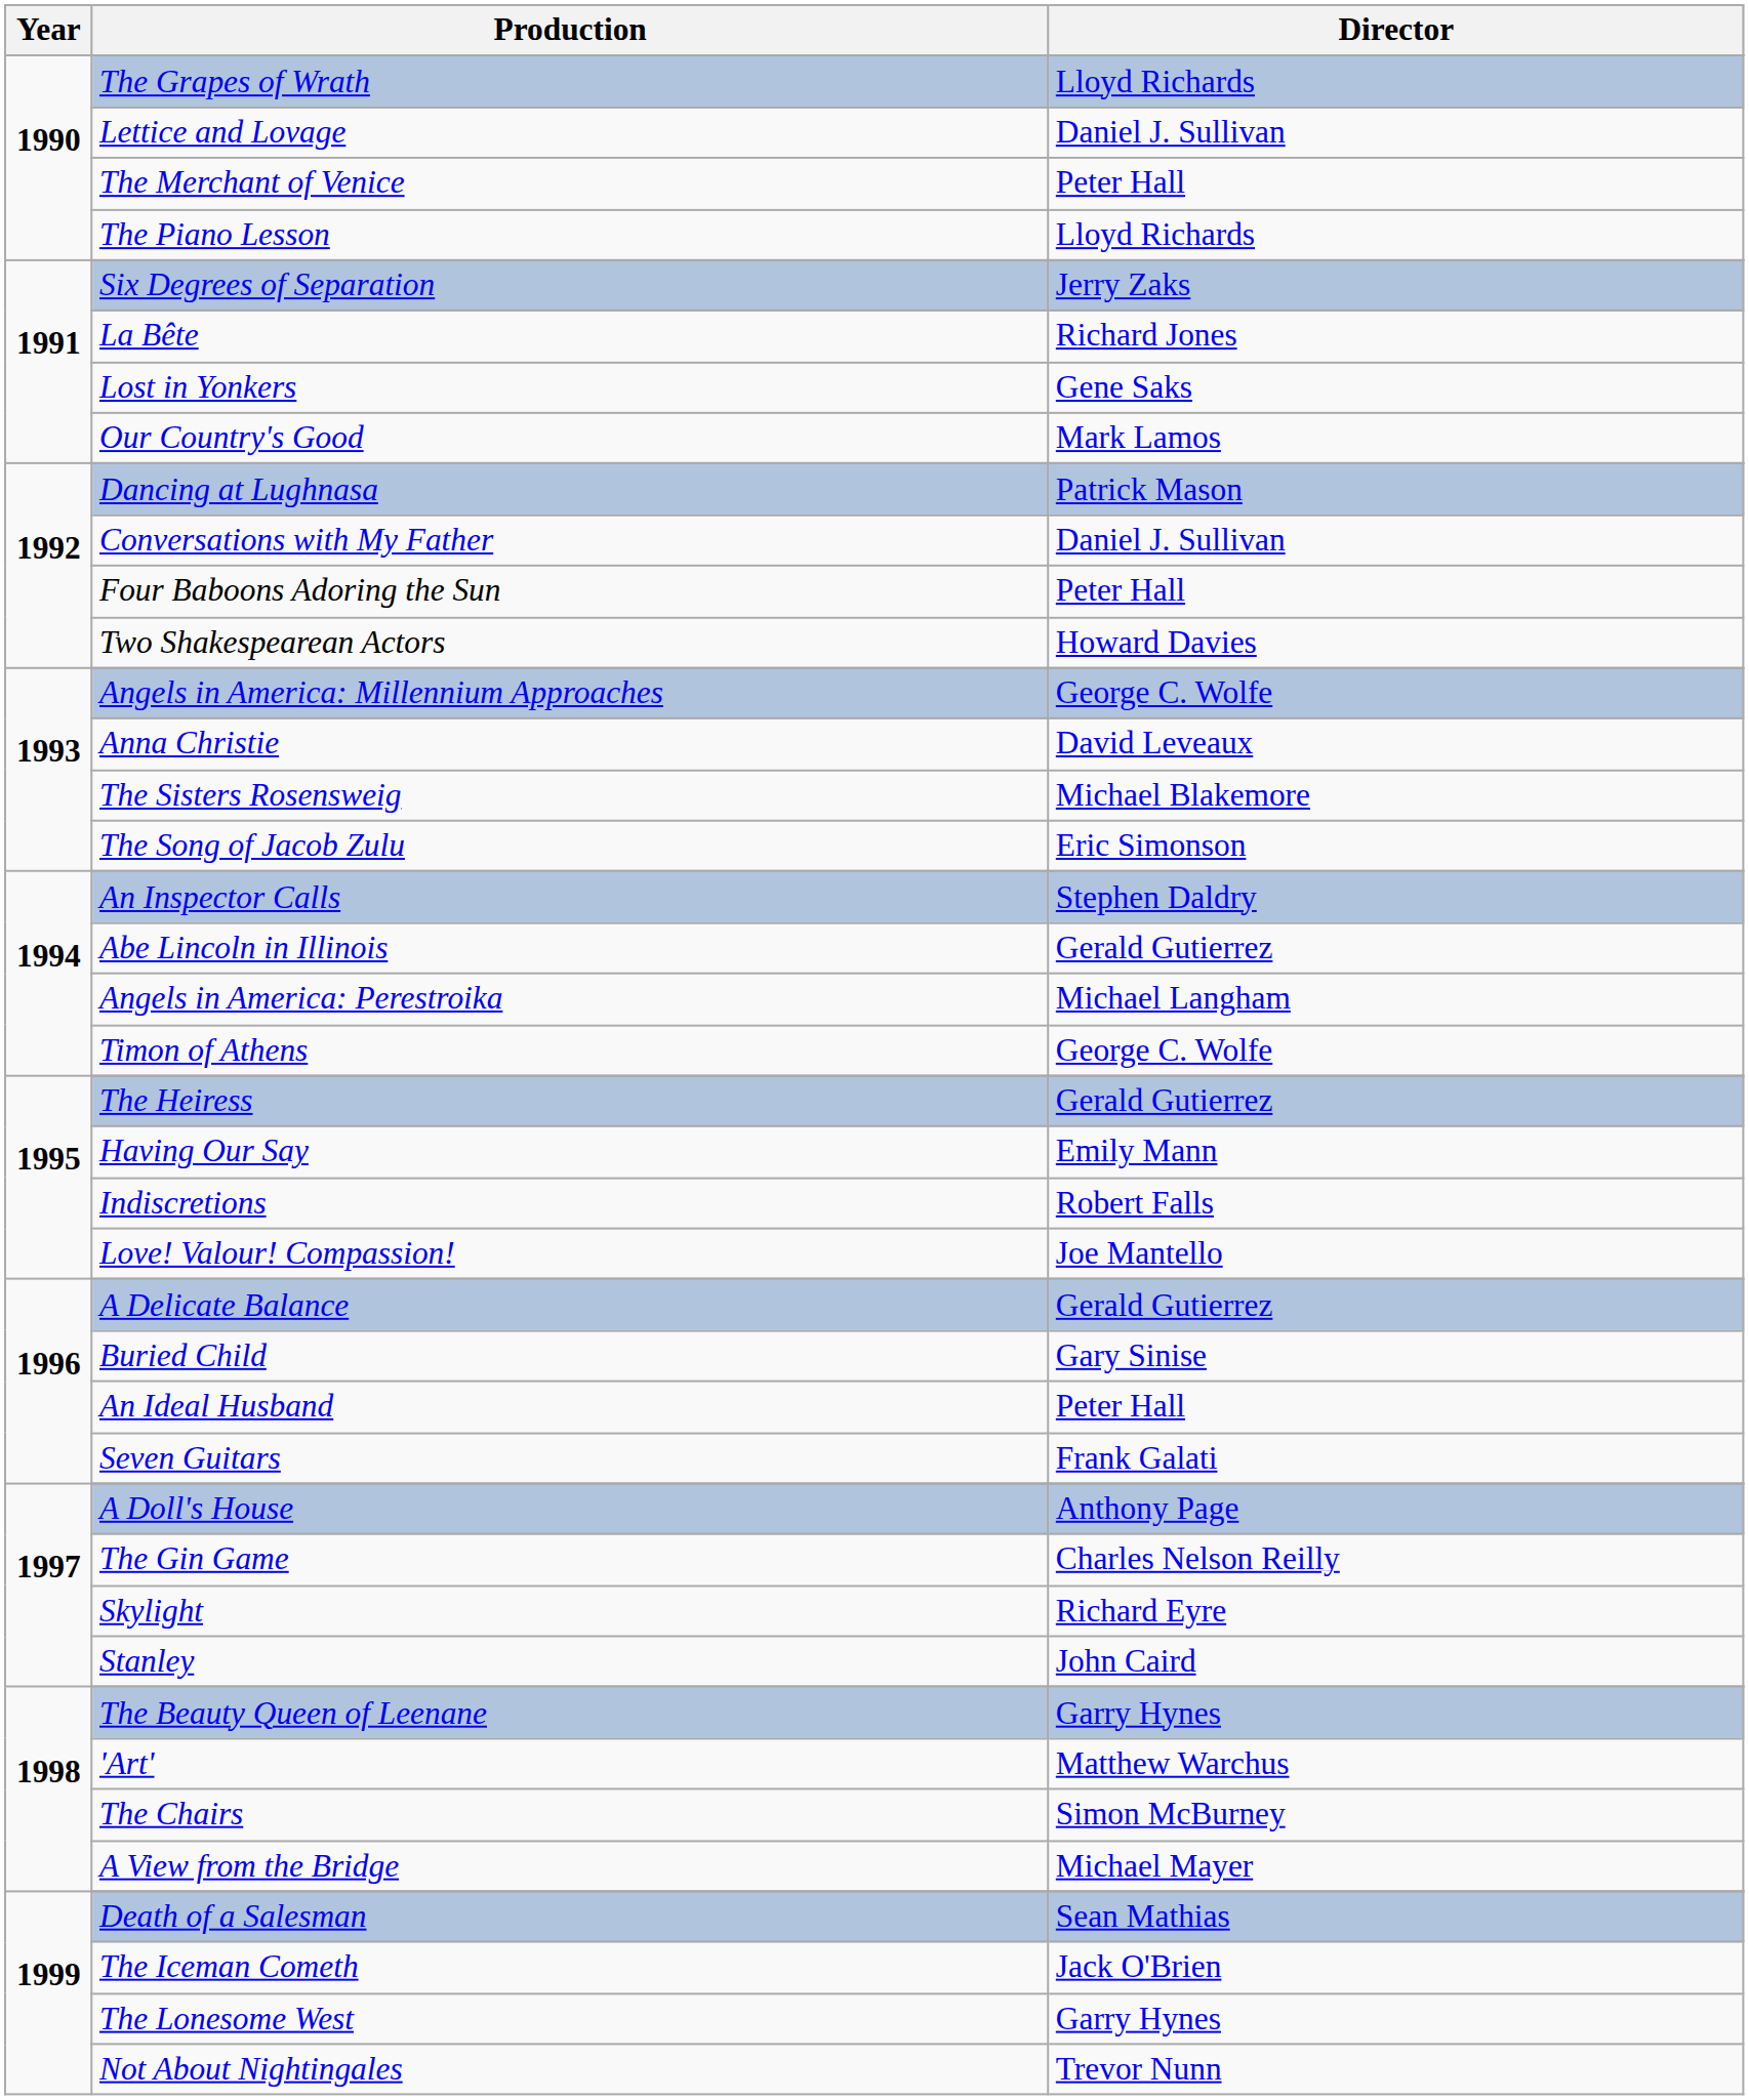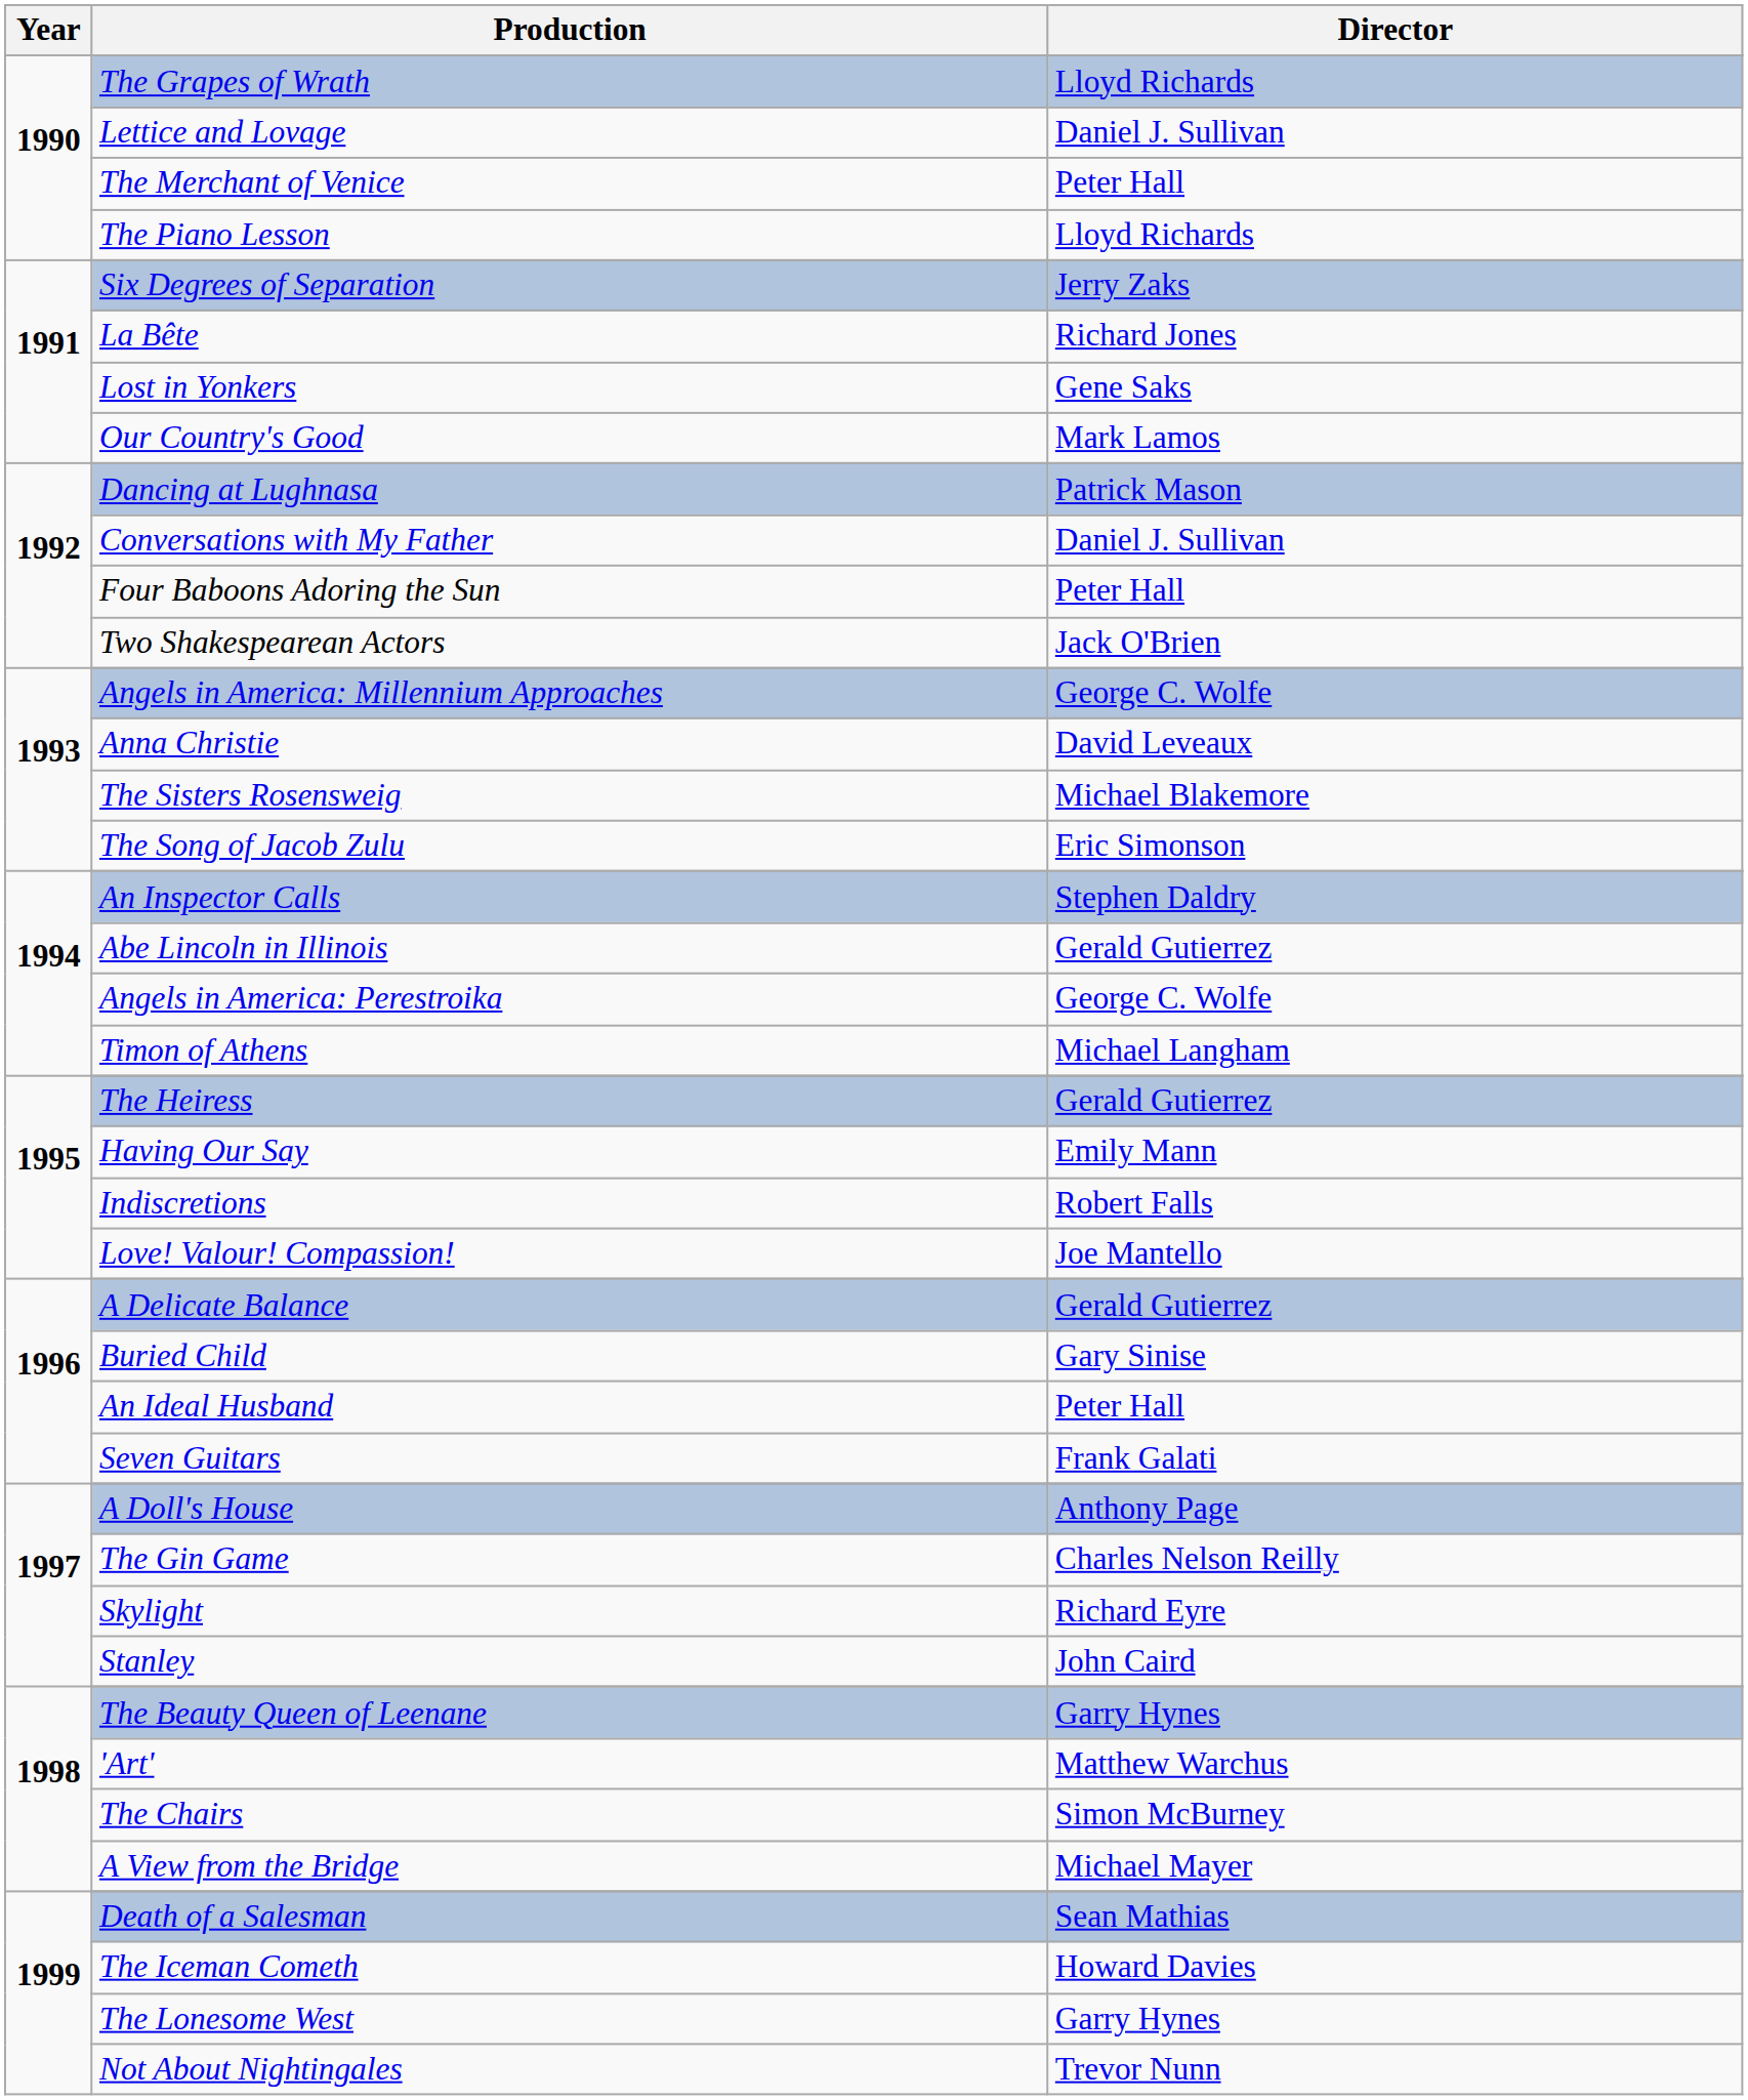Two Shakespearean Actors | Director: Howard Davies -> Jack O'Brien
Angels in America: Perestroika | Director: Michael Langham -> George C. Wolfe
Timon of Athens | Director: George C. Wolfe -> Michael Langham
The Iceman Cometh | Director: Jack O'Brien -> Howard Davies
